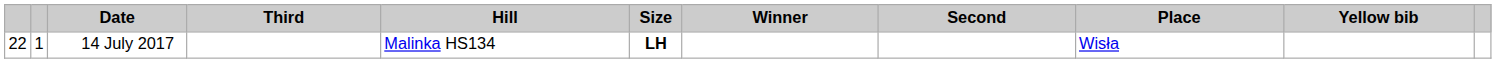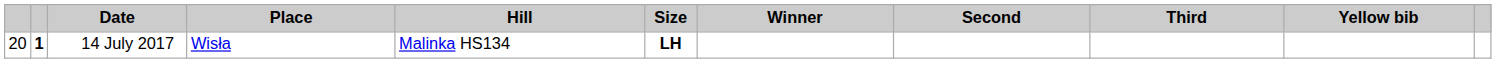columns swapped: Place <-> Third
14 July 2017 | column 1: 22 -> 20
14 July 2017 | column 2: normal -> bold
